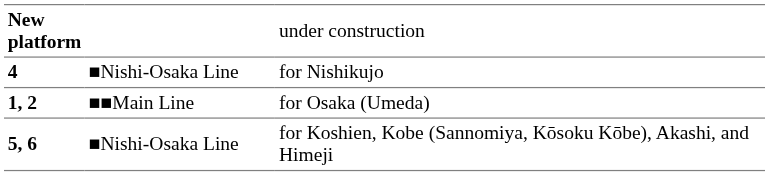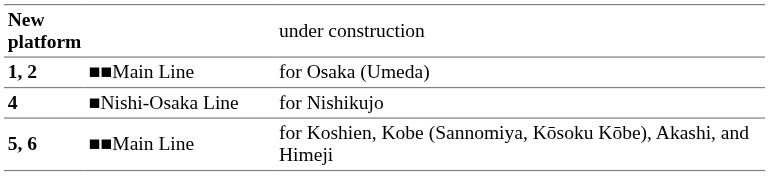rows swapped: 1, 2 <-> 4
5, 6 | column 2: ■Nishi-Osaka Line -> ■■Main Line
